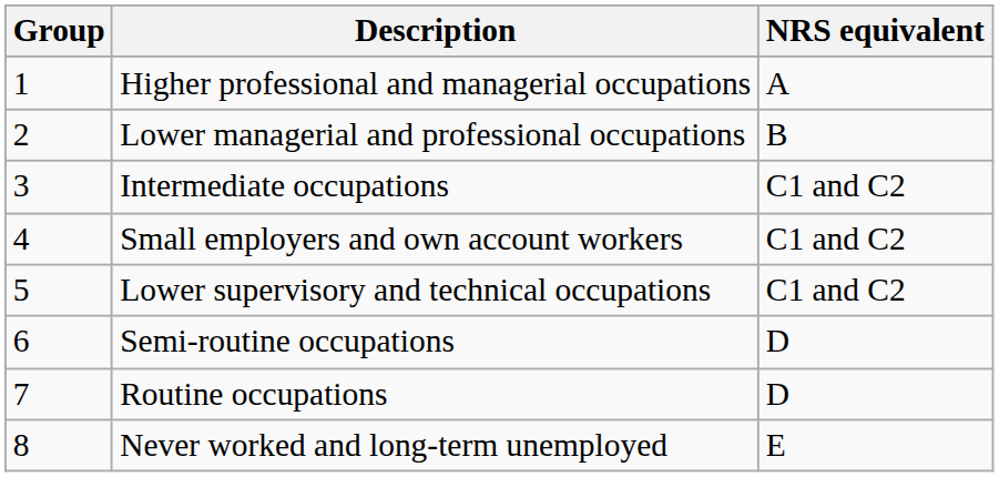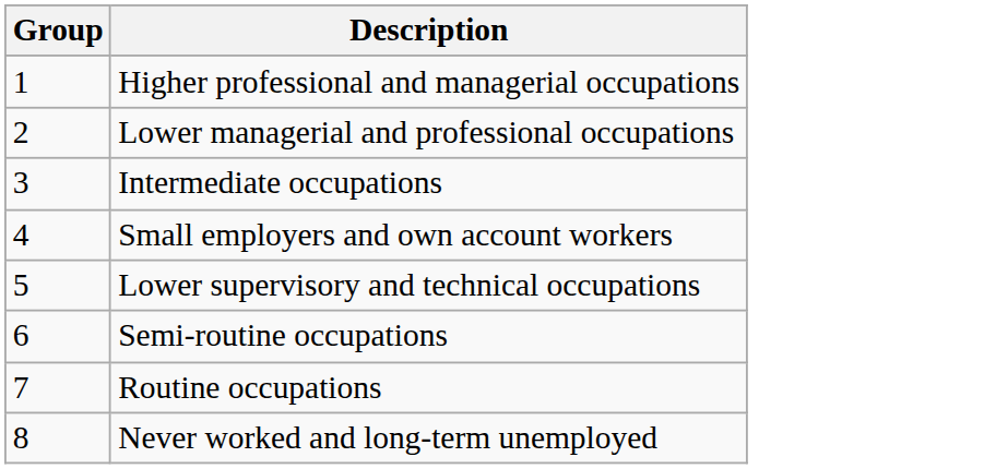- column: NRS equivalent | A | B | C1 and C2 | C1 and C2 | C1 and C2 | D | D | E
